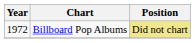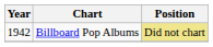Billboard Pop Albums | Year: 1972 -> 1942
